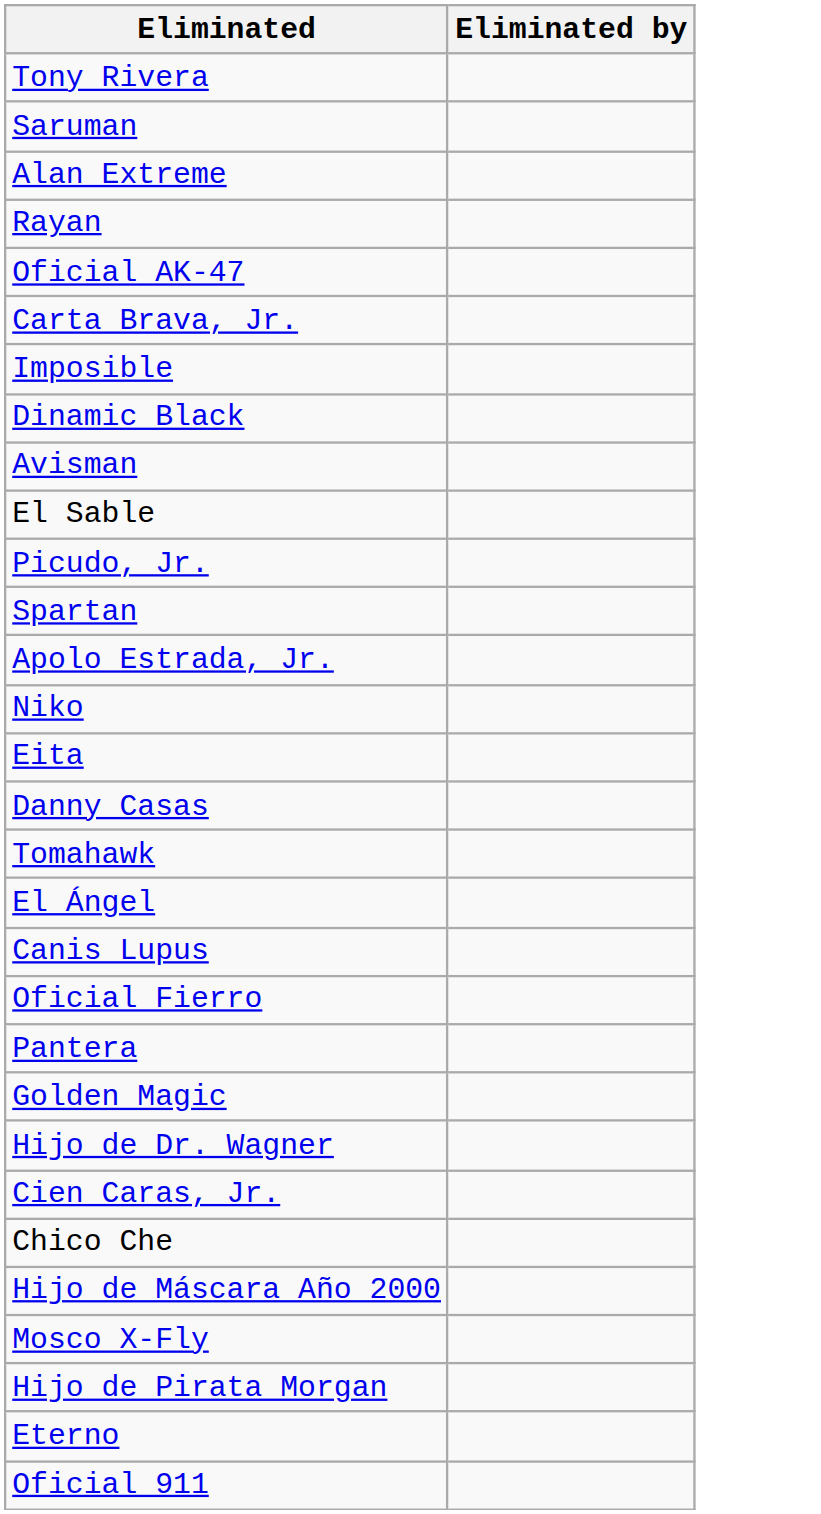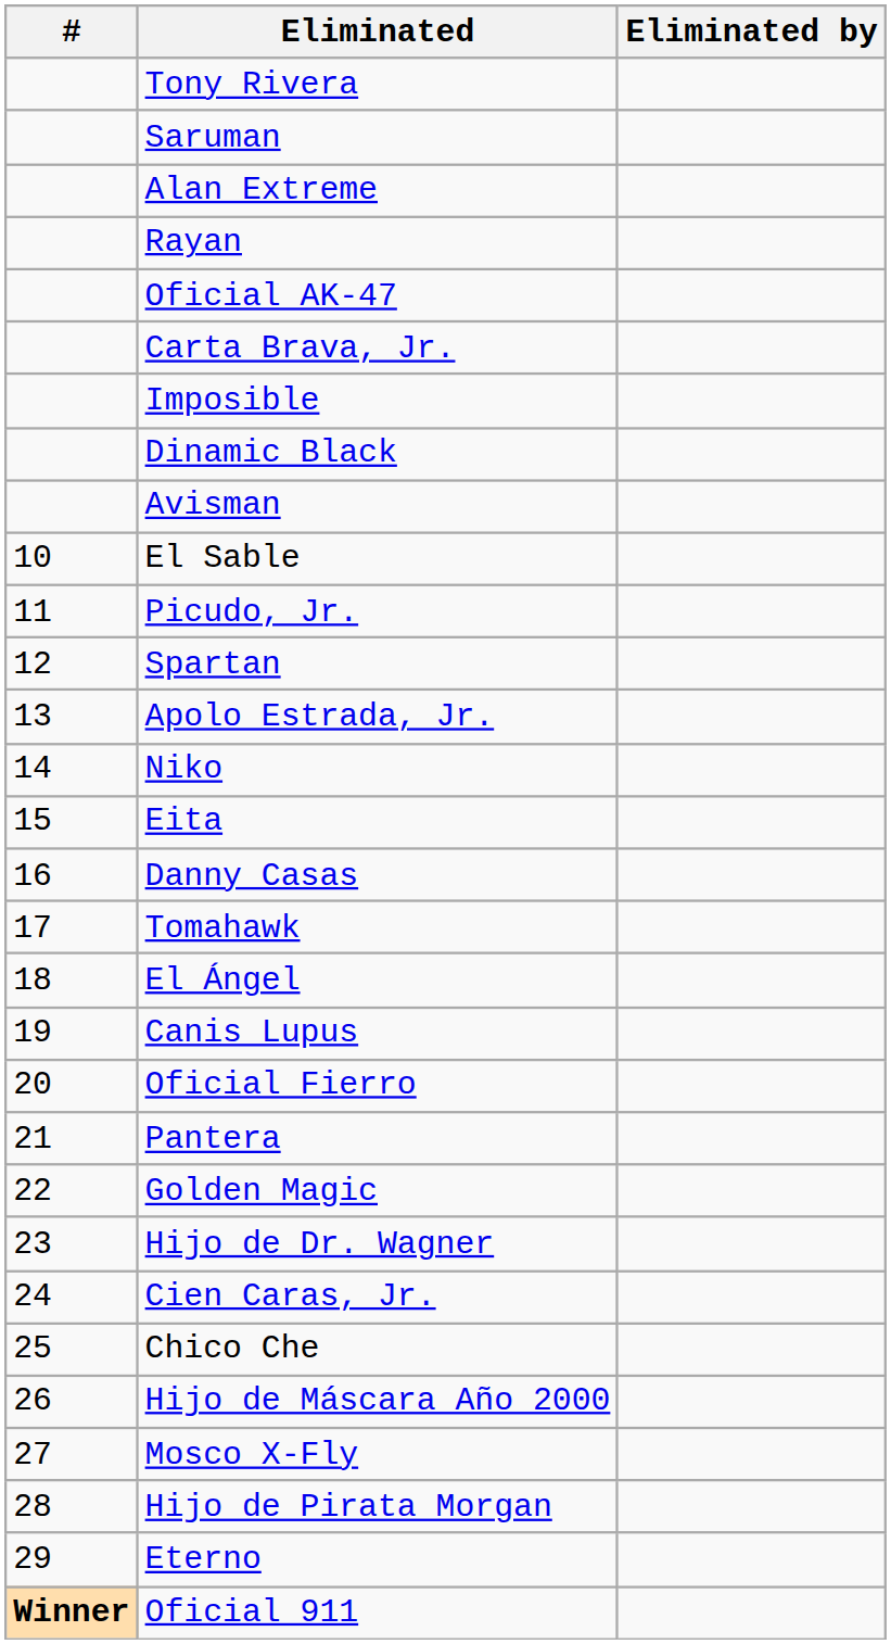+ column: # | 10 | 11 | 12 | 13 | 14 | 15 | 16 | 17 | 18 | 19 | 20 | 21 | 22 | 23 | 24 | 25 | 26 | 27 | 28 | 29 | Winner
